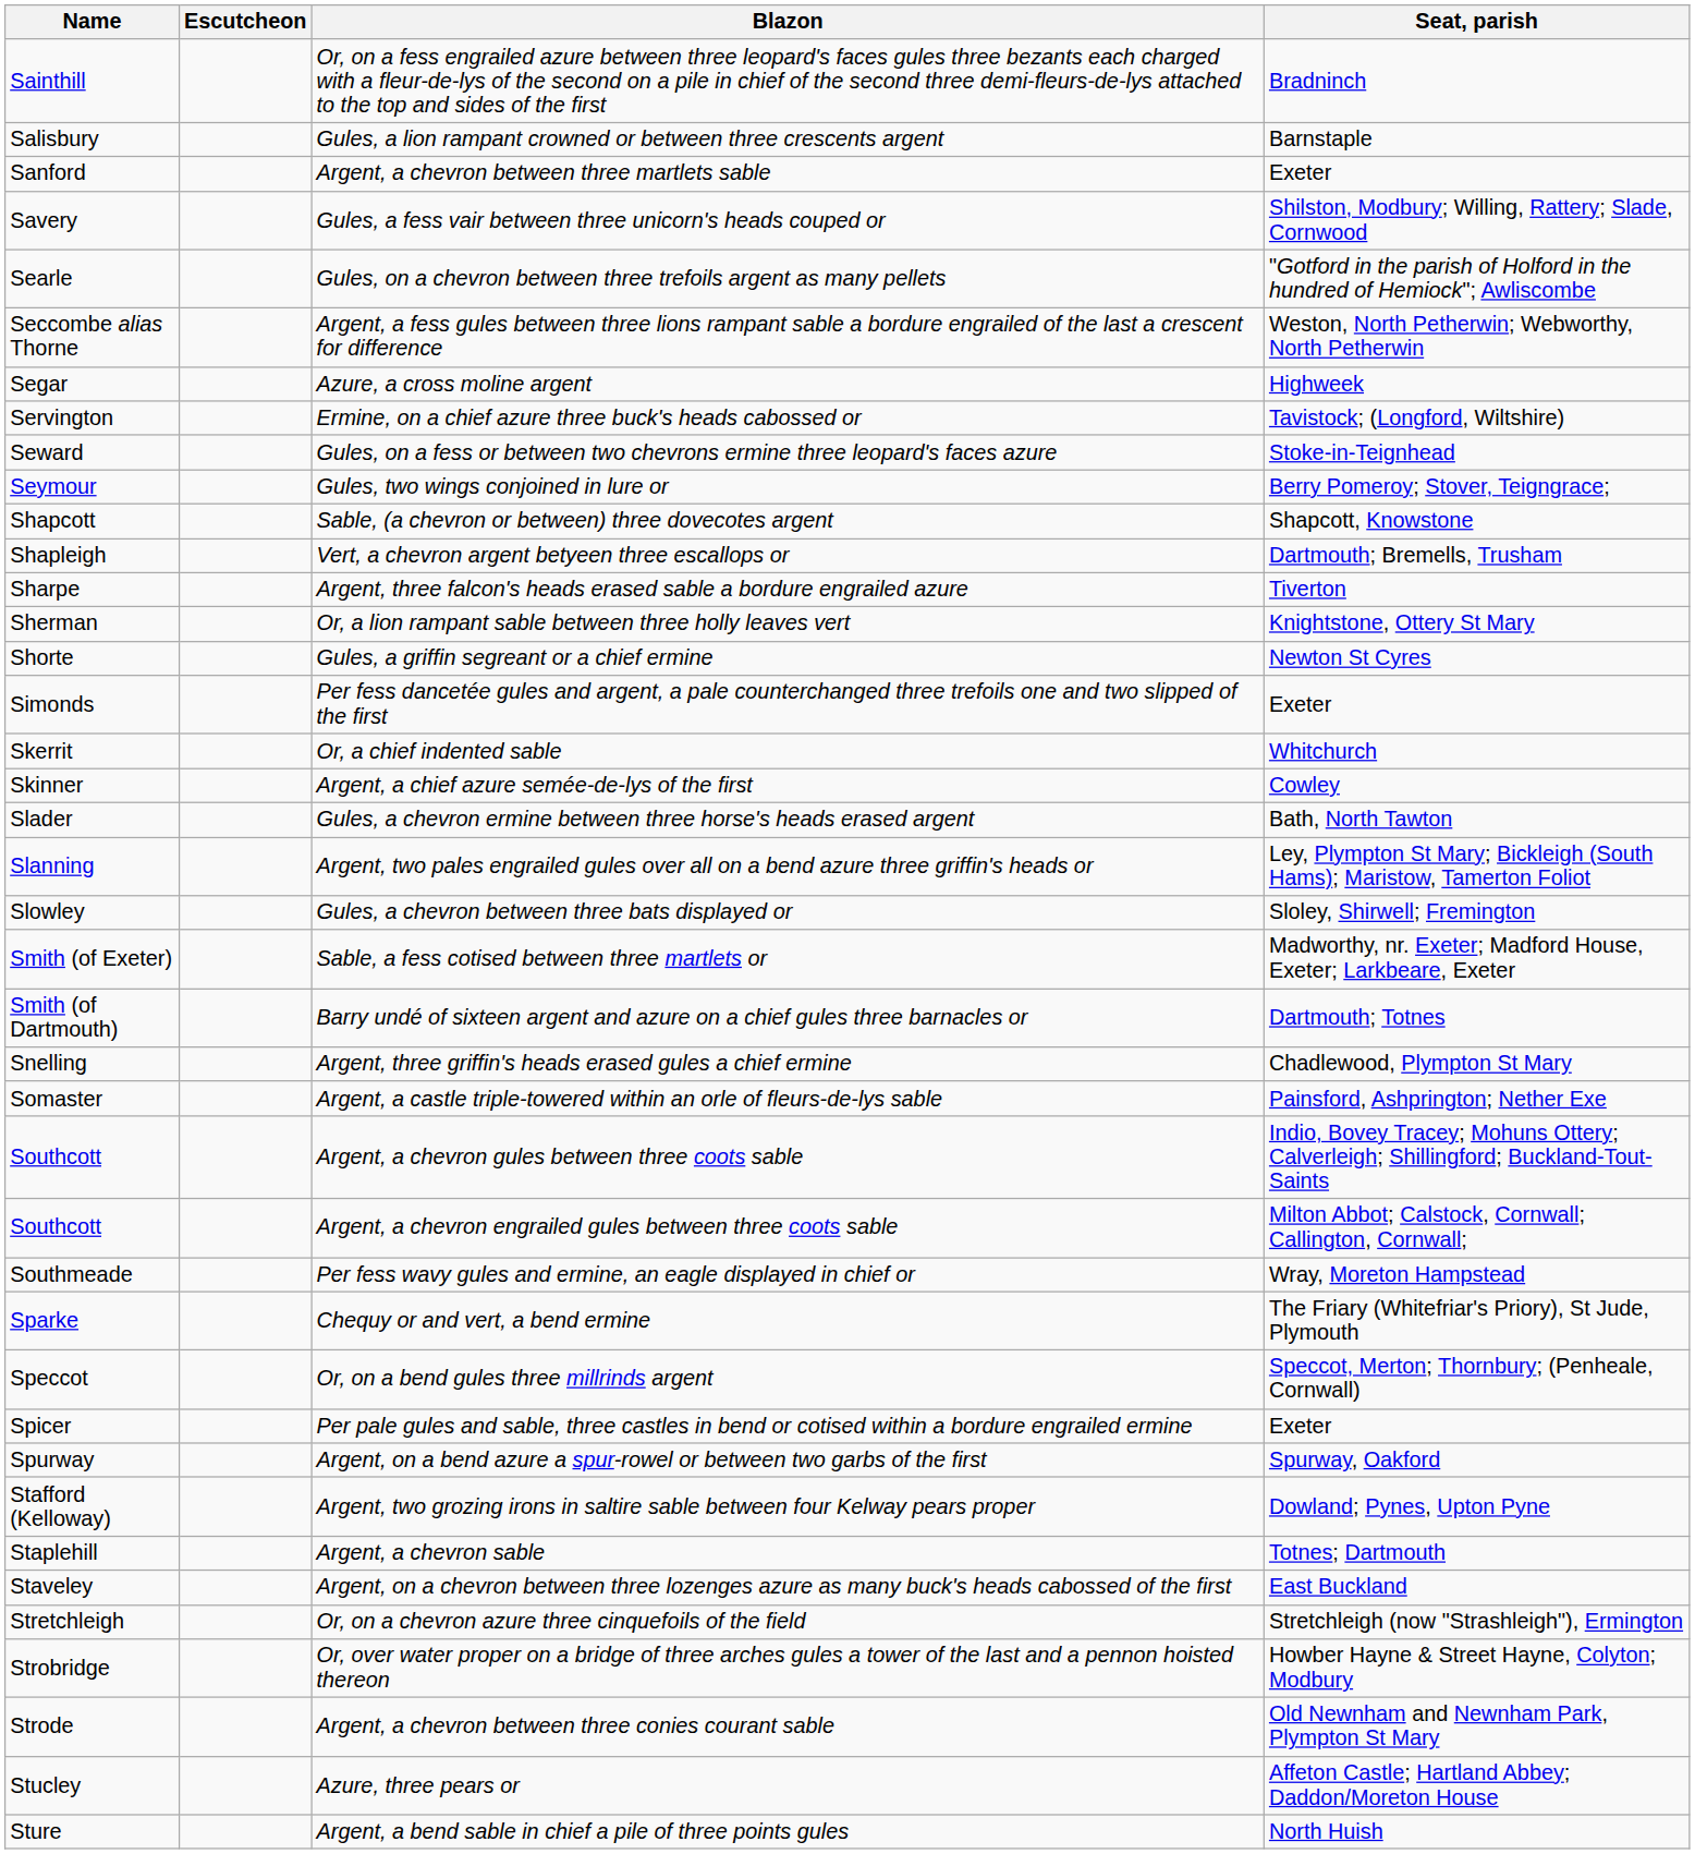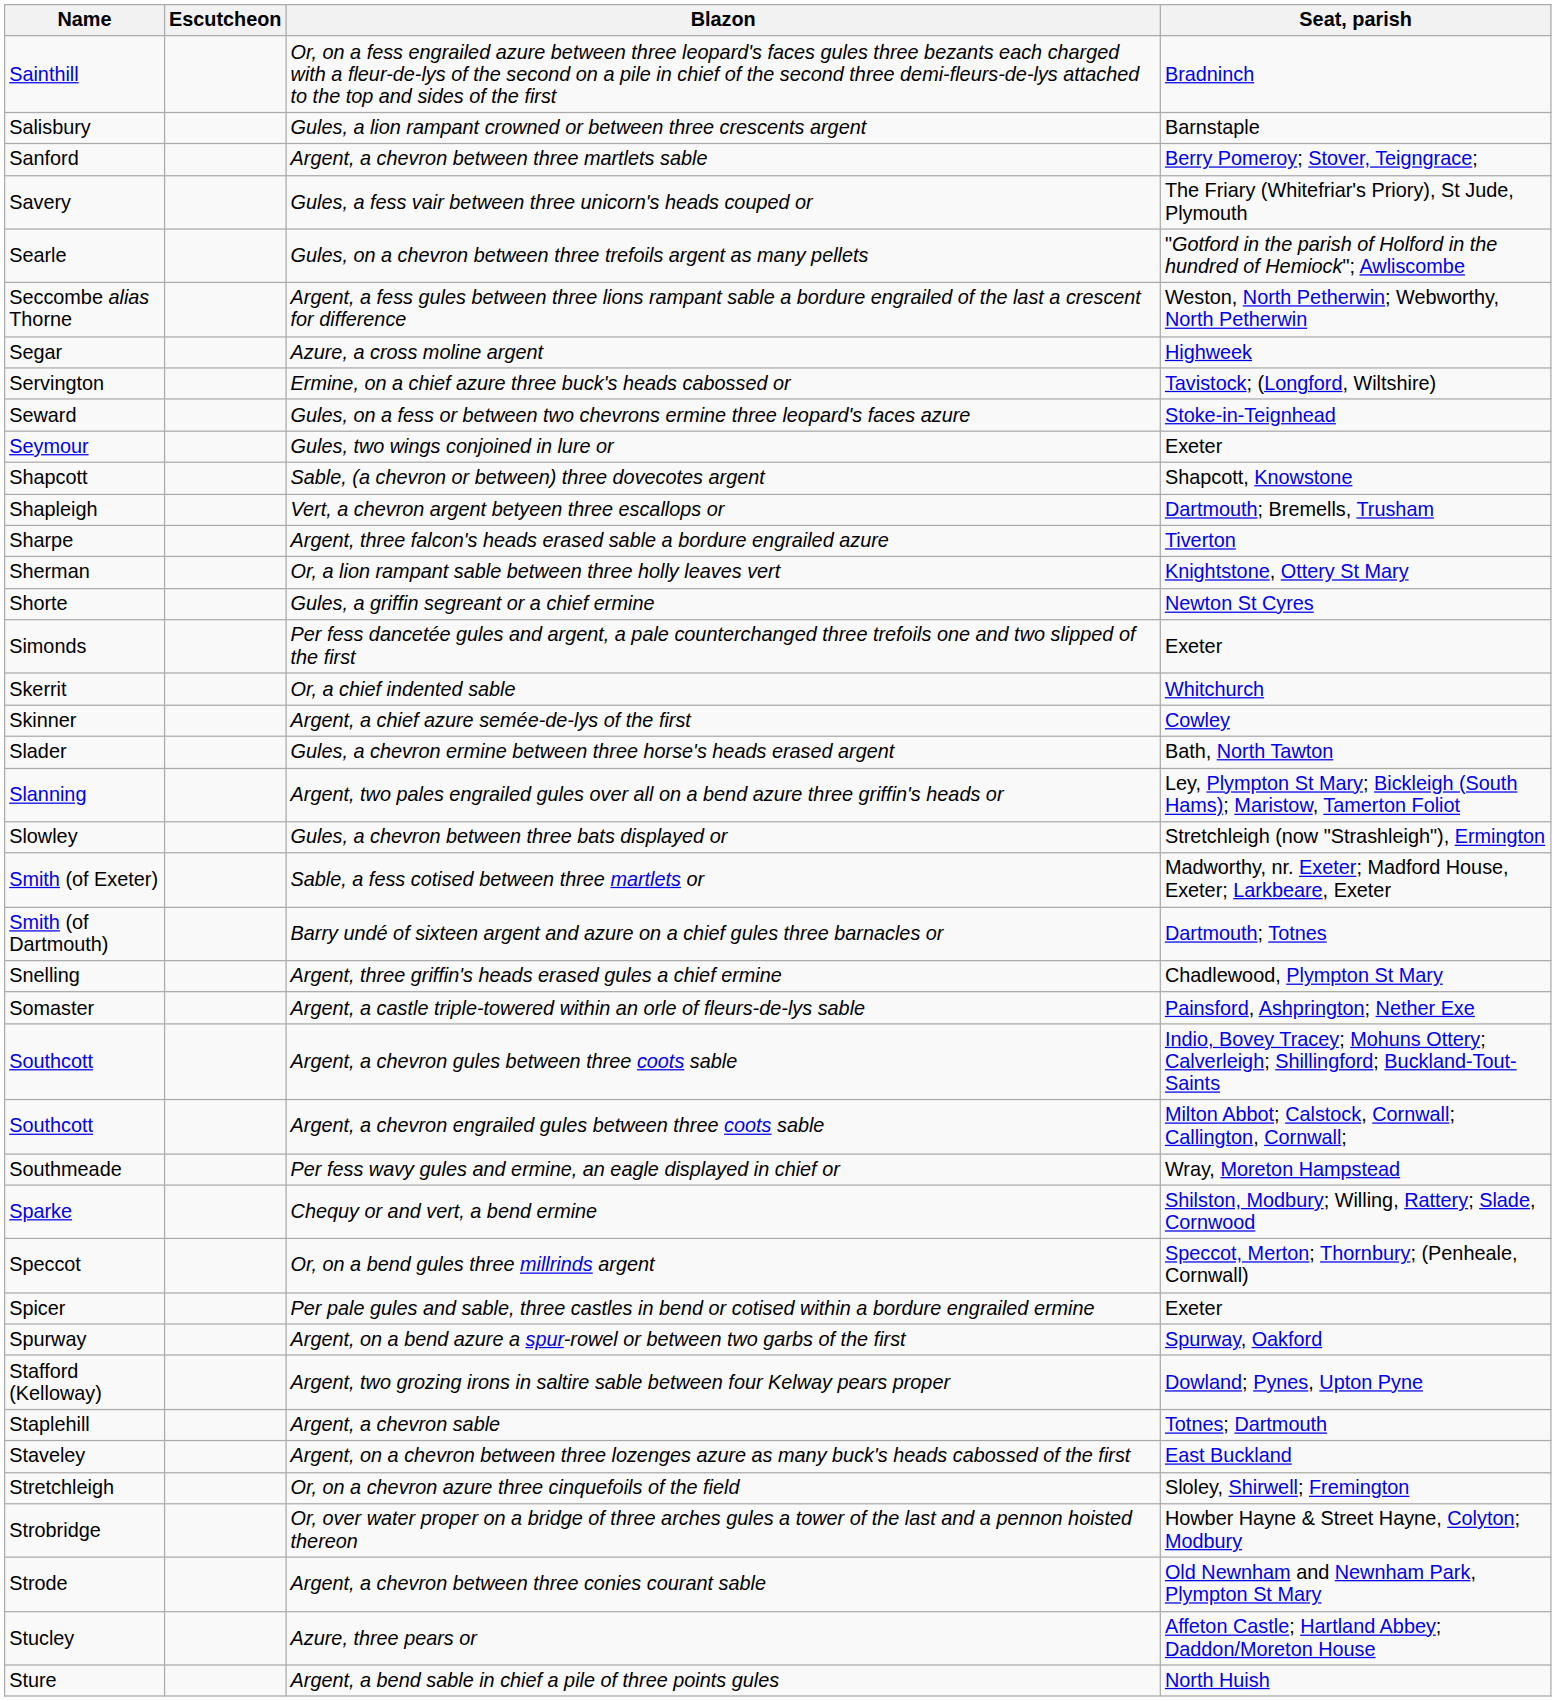Argent, a chevron between three martlets sable | Seat, parish: Exeter -> Berry Pomeroy; Stover, Teigngrace;
Gules, a fess vair between three unicorn's heads couped or | Seat, parish: Shilston, Modbury; Willing, Rattery; Slade, Cornwood -> The Friary (Whitefriar's Priory), St Jude, Plymouth
Gules, two wings conjoined in lure or | Seat, parish: Berry Pomeroy; Stover, Teigngrace; -> Exeter
Gules, a chevron between three bats displayed or | Seat, parish: Sloley, Shirwell; Fremington -> Stretchleigh (now "Strashleigh"), Ermington
Chequy or and vert, a bend ermine | Seat, parish: The Friary (Whitefriar's Priory), St Jude, Plymouth -> Shilston, Modbury; Willing, Rattery; Slade, Cornwood
Or, on a chevron azure three cinquefoils of the field | Seat, parish: Stretchleigh (now "Strashleigh"), Ermington -> Sloley, Shirwell; Fremington
